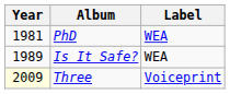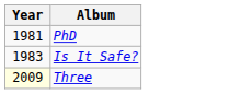- column: Label | WEA | WEA | Voiceprint
Is It Safe? | Year: 1989 -> 1983
